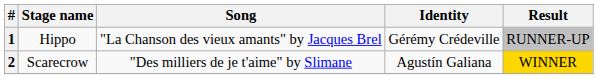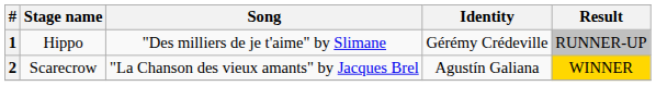1 | Song: "La Chanson des vieux amants" by Jacques Brel -> "Des milliers de je t'aime" by Slimane
2 | Song: "Des milliers de je t'aime" by Slimane -> "La Chanson des vieux amants" by Jacques Brel
